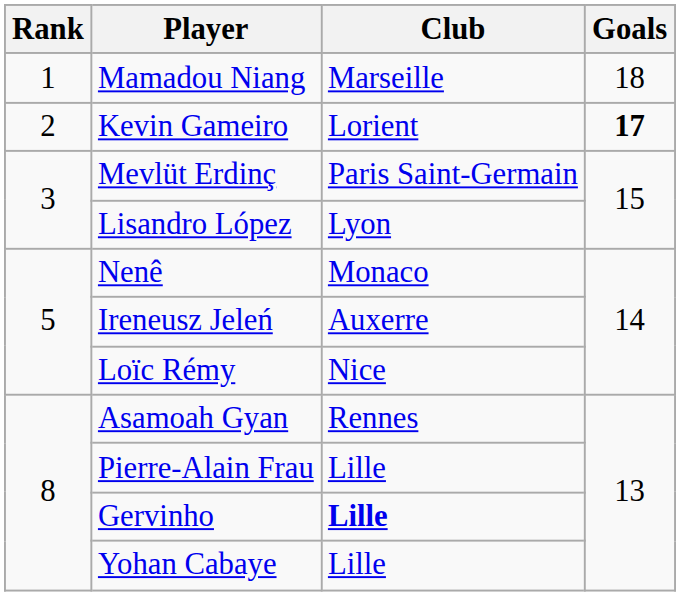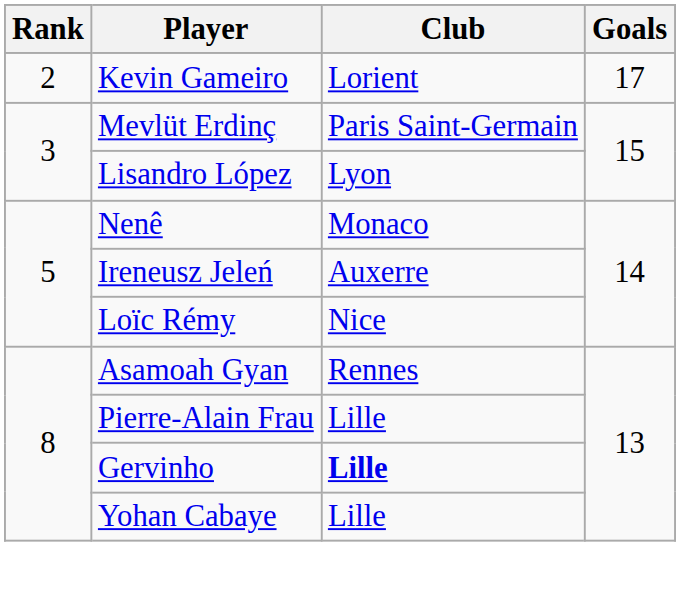- row: 1 | Mamadou Niang | Marseille | 18
Kevin Gameiro | Goals: bold -> normal
